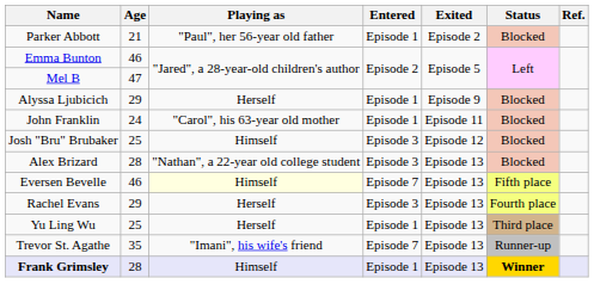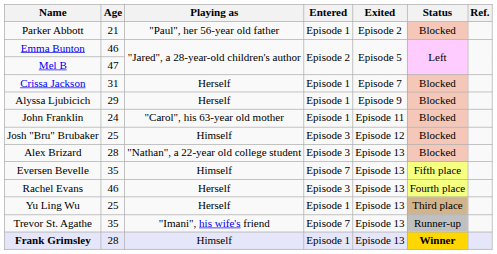+ row: Crissa Jackson | 31 | Herself | Episode 1 | Episode 7 | Blocked
Eversen Bevelle | Age: 46 -> 35
Eversen Bevelle | Playing as: lightyellow background -> no background
Rachel Evans | Age: 29 -> 46
